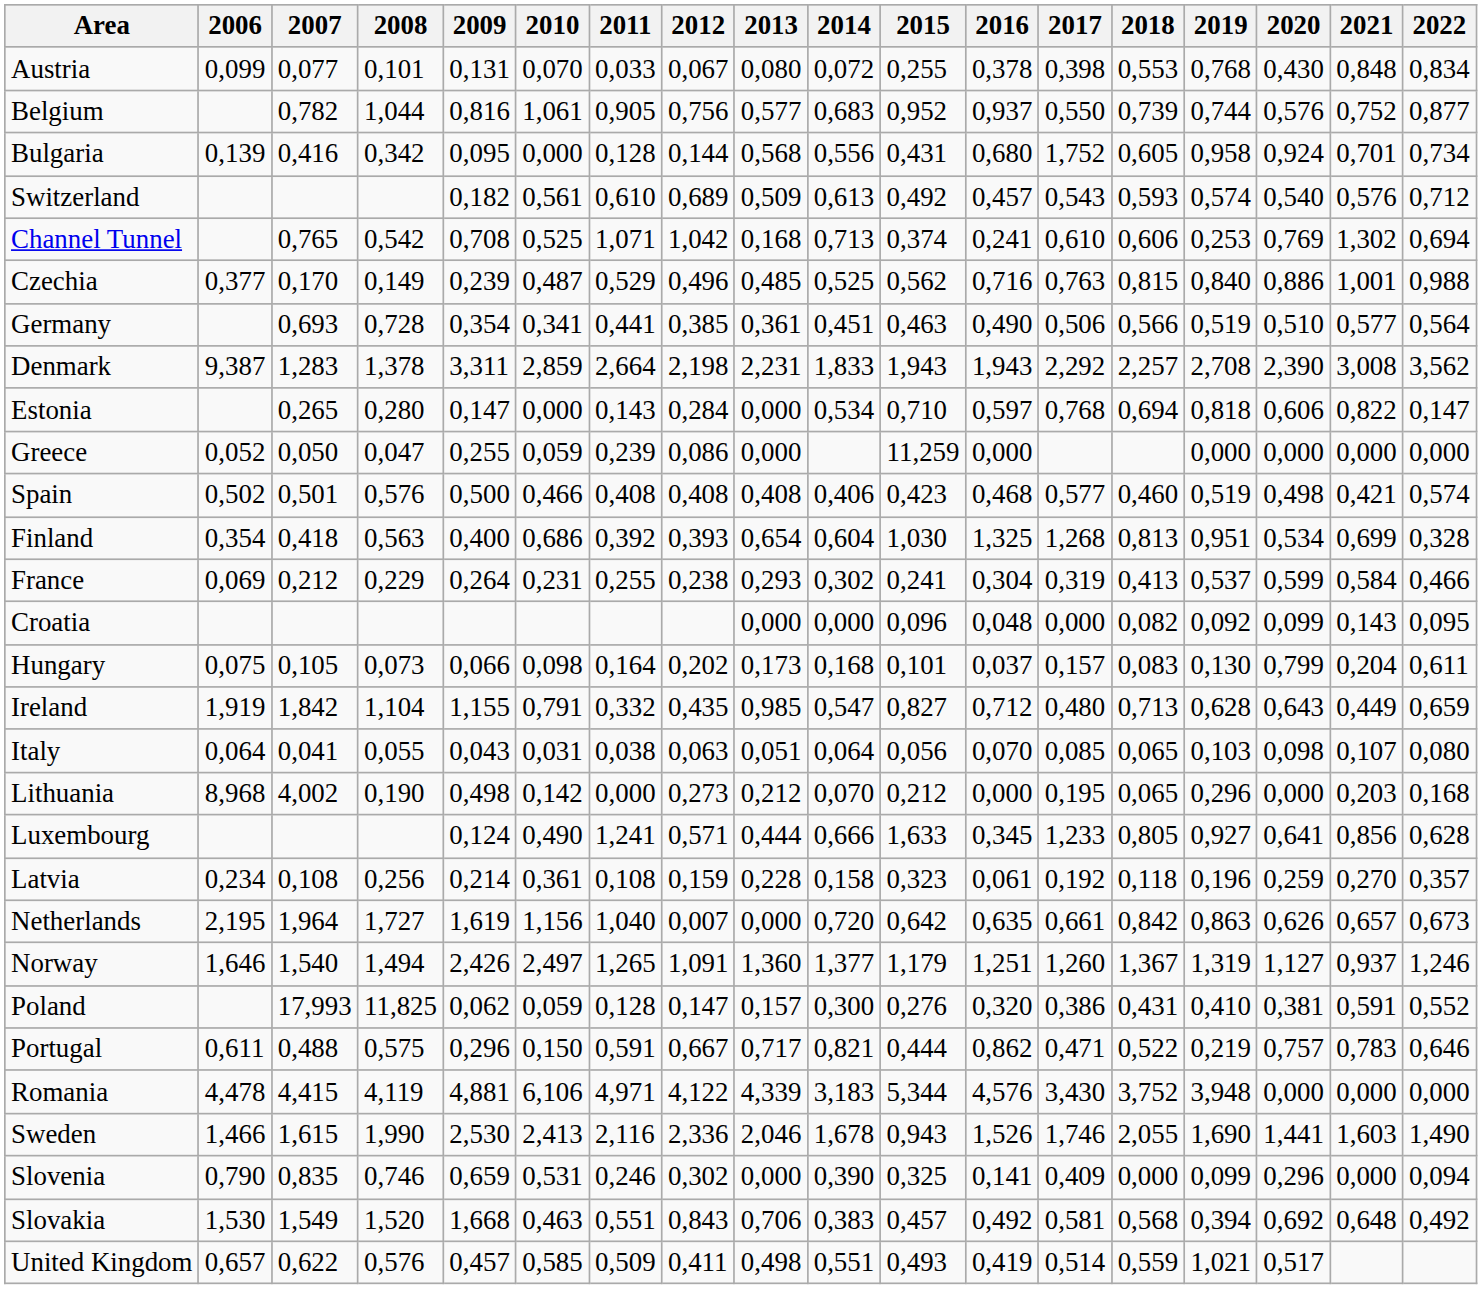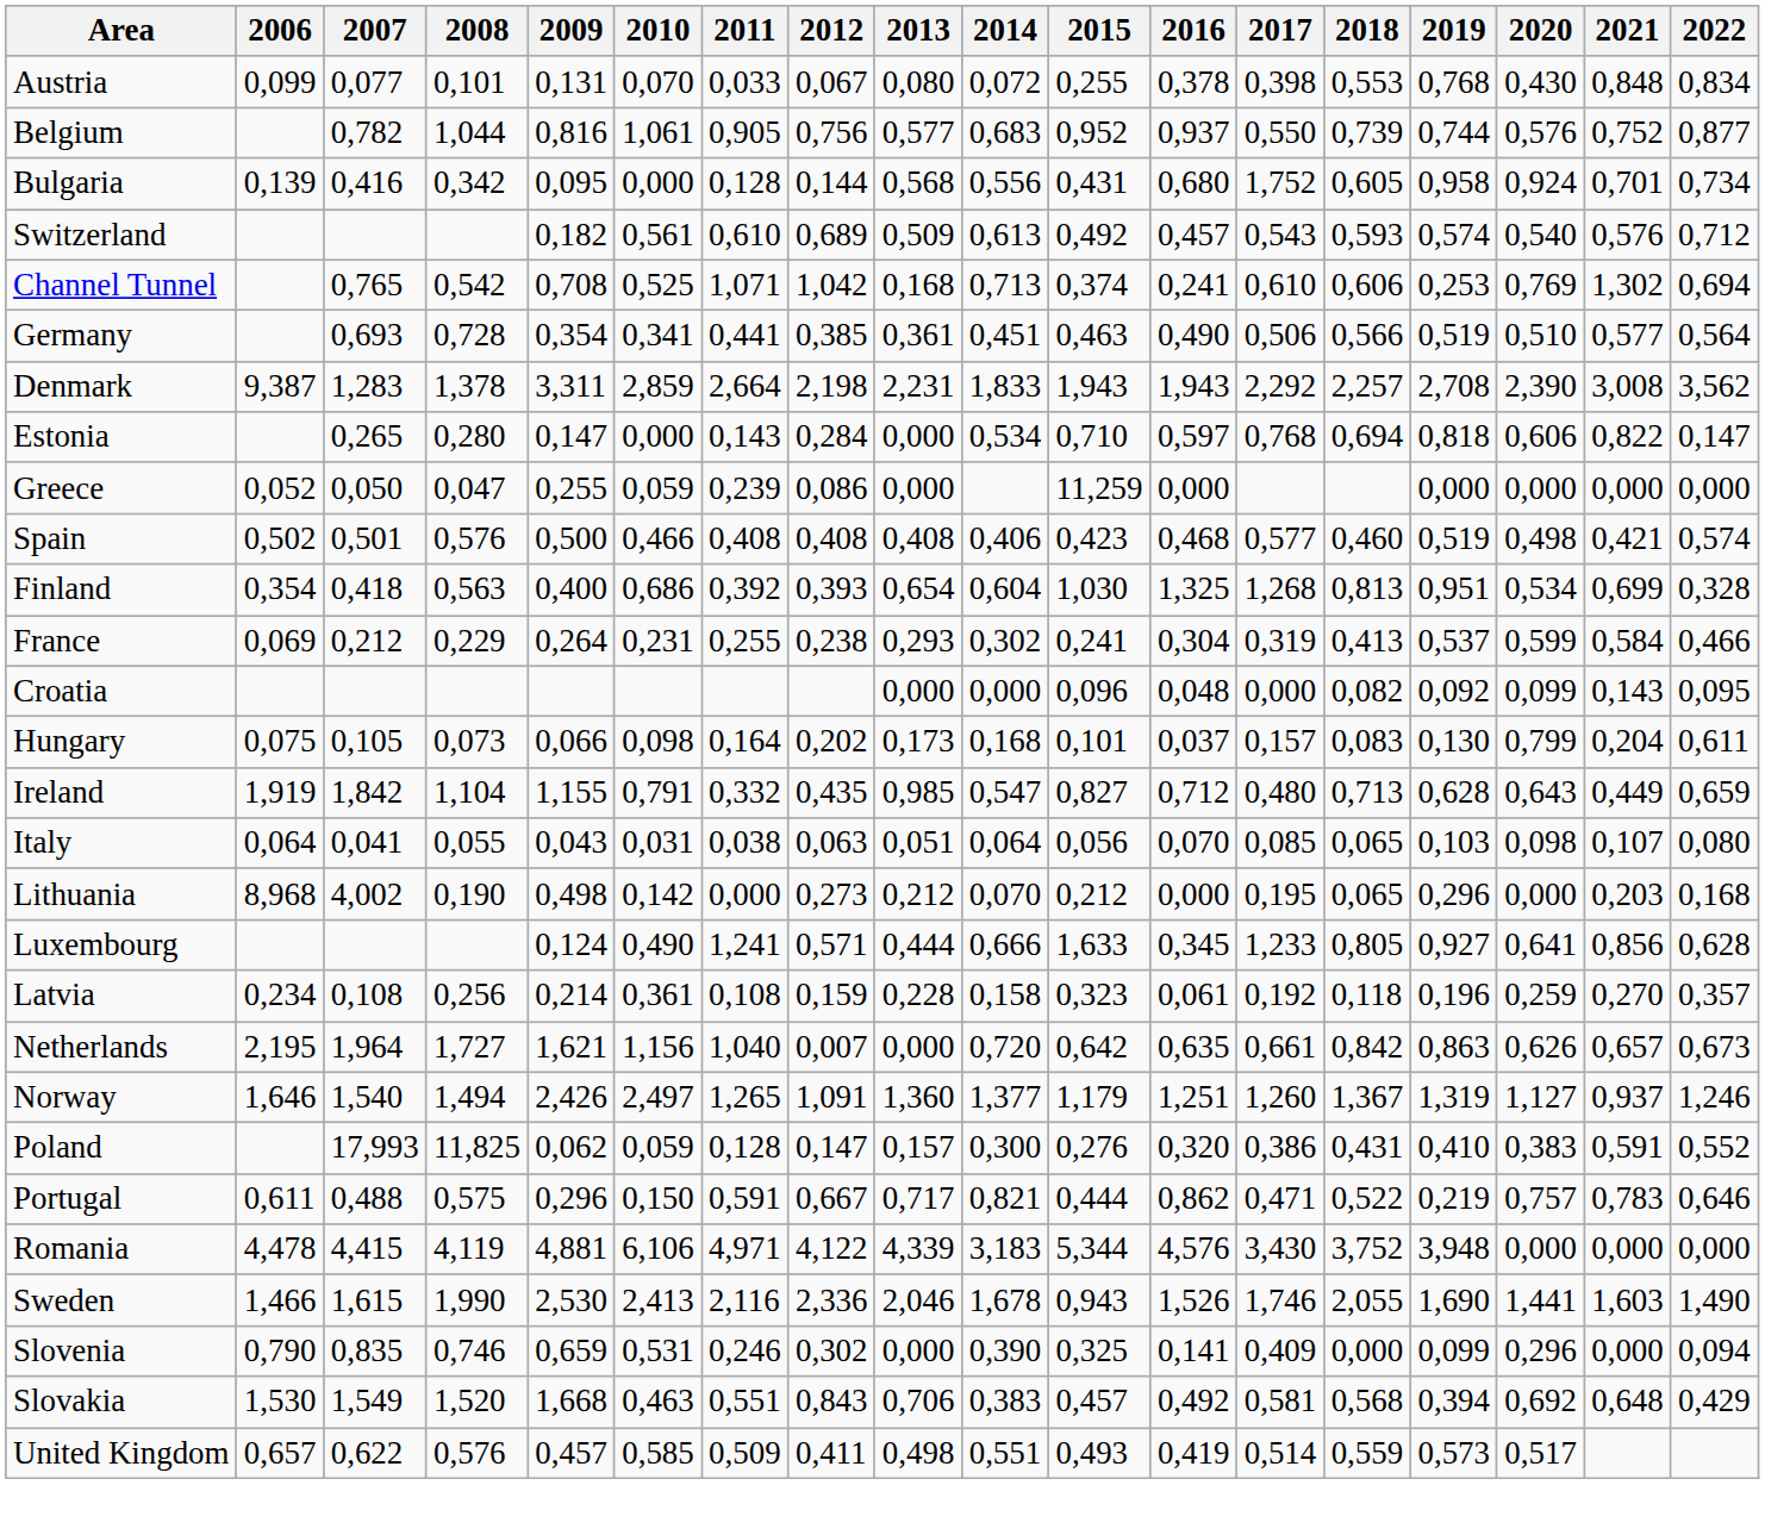- row: Czechia | 0,377 | 0,170 | 0,149 | 0,239 | 0,487 | 0,529 | 0,496 | 0,485 | 0,525 | 0,562 | 0,716 | 0,763 | 0,815 | 0,840 | 0,886 | 1,001 | 0,988
Netherlands | 2009: 1,619 -> 1,621
Poland | 2020: 0,381 -> 0,383
Slovakia | 2022: 0,492 -> 0,429
United Kingdom | 2019: 1,021 -> 0,573
